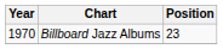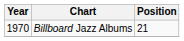Billboard Jazz Albums | Position: 23 -> 21
